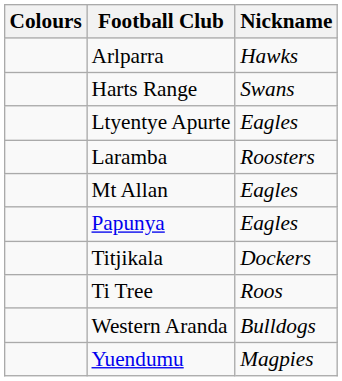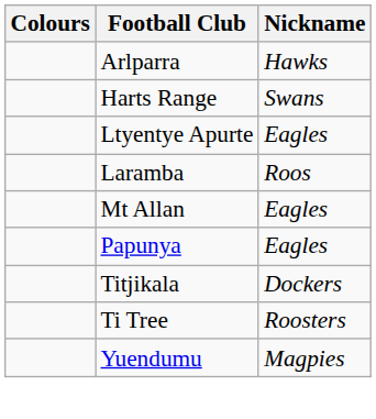Laramba | Nickname: Roosters -> Roos
Ti Tree | Nickname: Roos -> Roosters
- row: Western Aranda | Bulldogs
